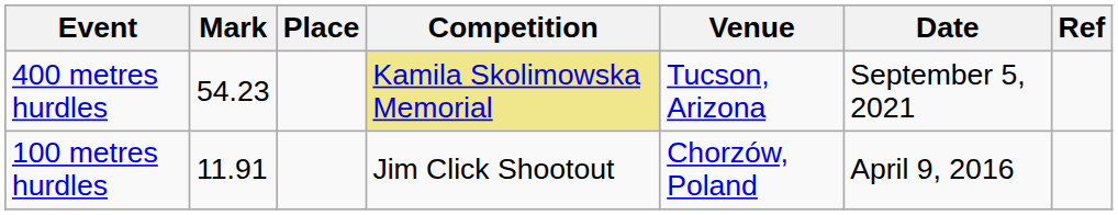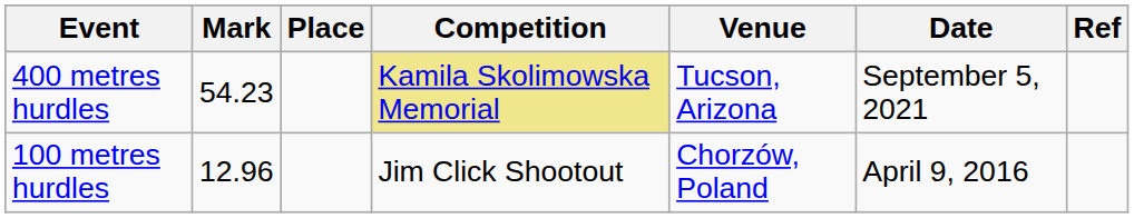100 metres hurdles | Mark: 11.91 -> 12.96
